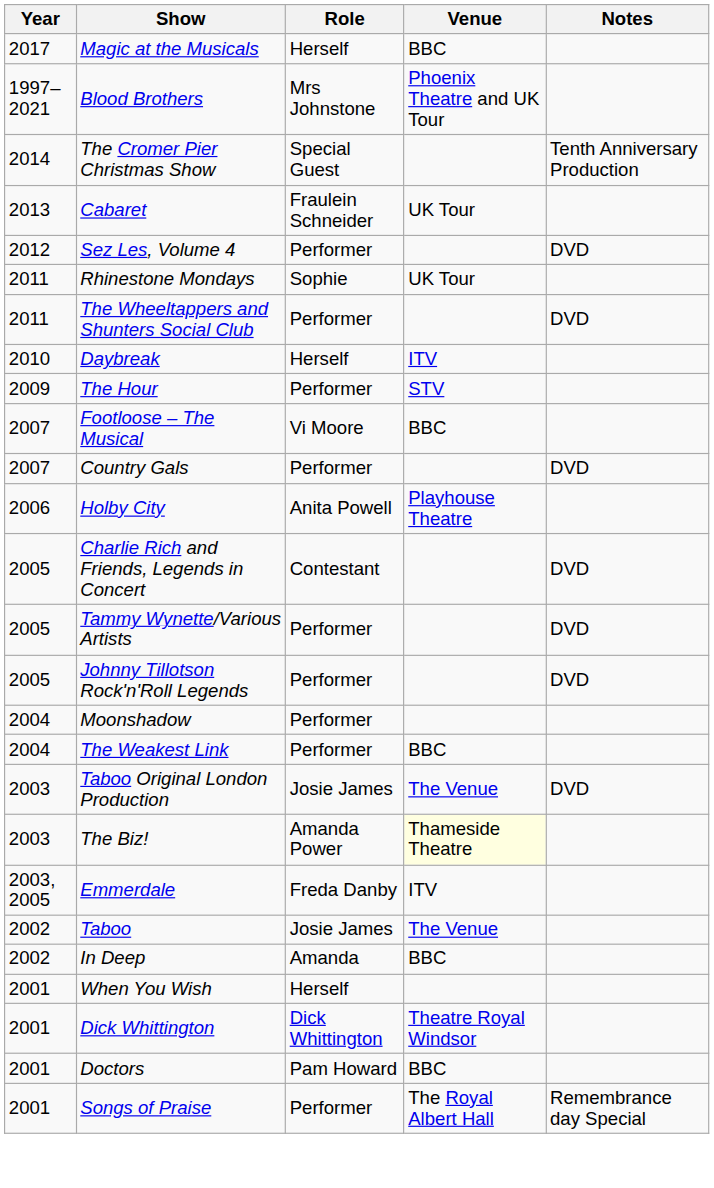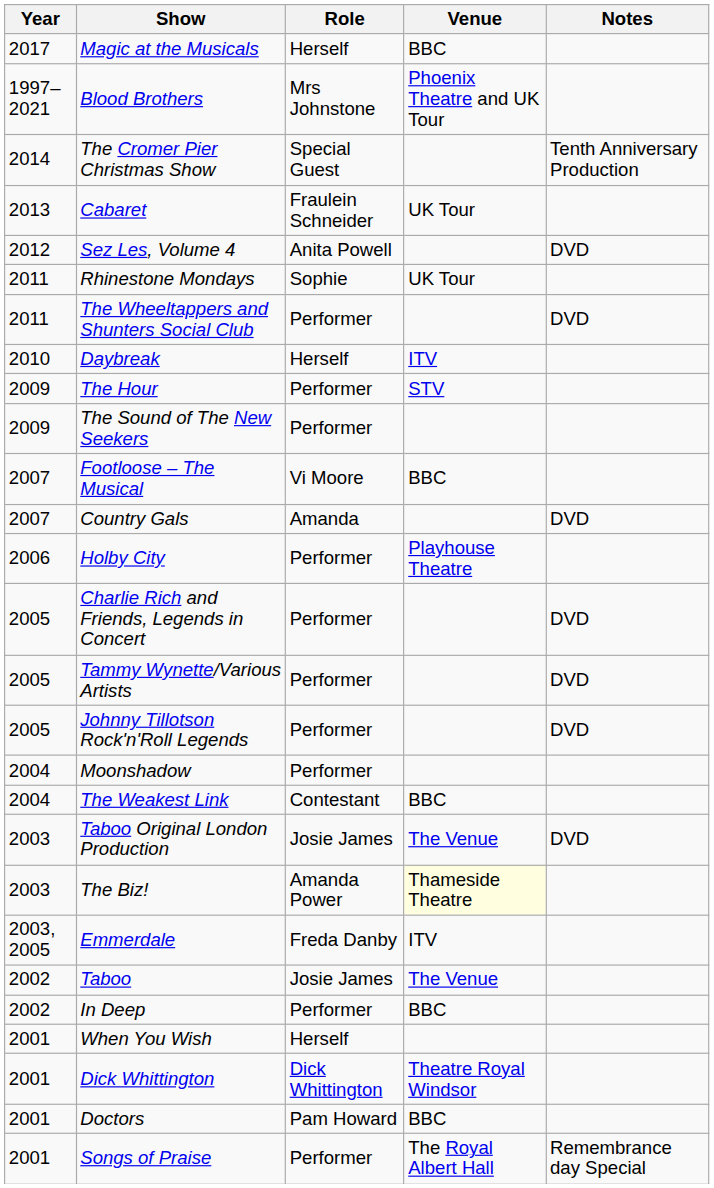Sez Les, Volume 4 | Role: Performer -> Anita Powell
+ row: 2009 | The Sound of The New Seekers | Performer
Country Gals | Role: Performer -> Amanda
Holby City | Role: Anita Powell -> Performer
Charlie Rich and Friends, Legends in Concert | Role: Contestant -> Performer
The Weakest Link | Role: Performer -> Contestant
In Deep | Role: Amanda -> Performer
